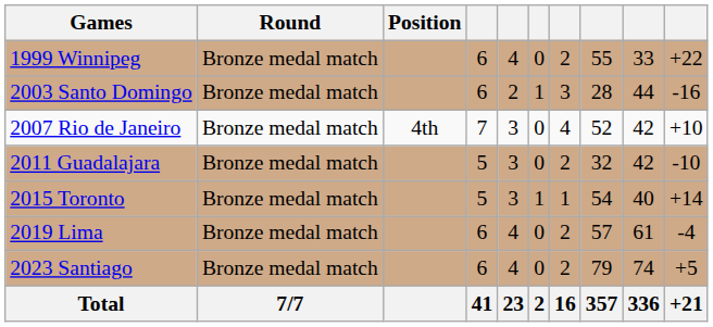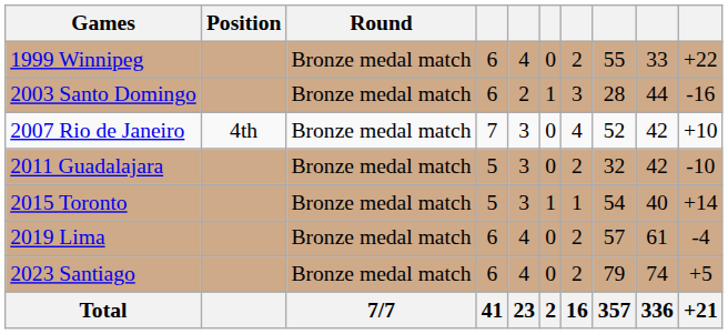columns swapped: Round <-> Position
